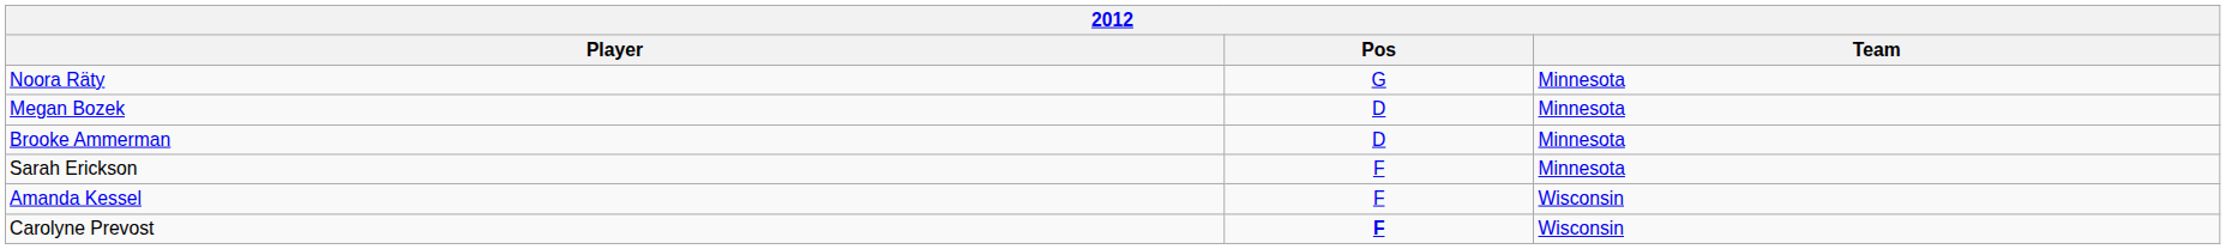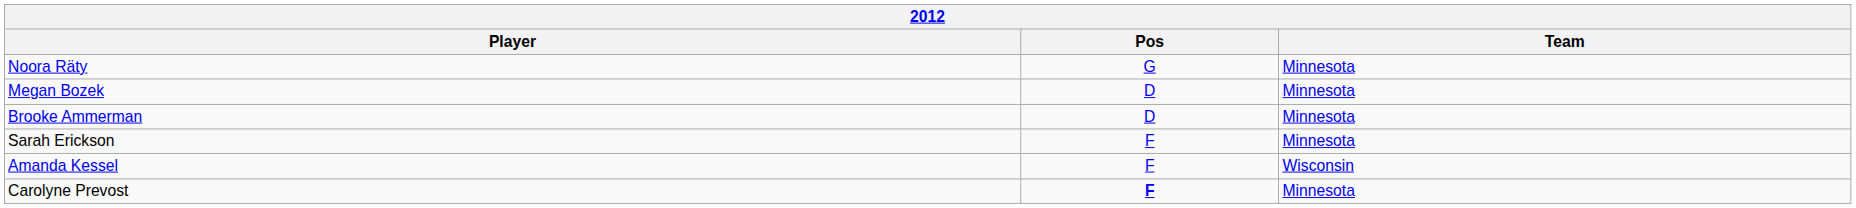Carolyne Prevost | Team: Wisconsin -> Minnesota
